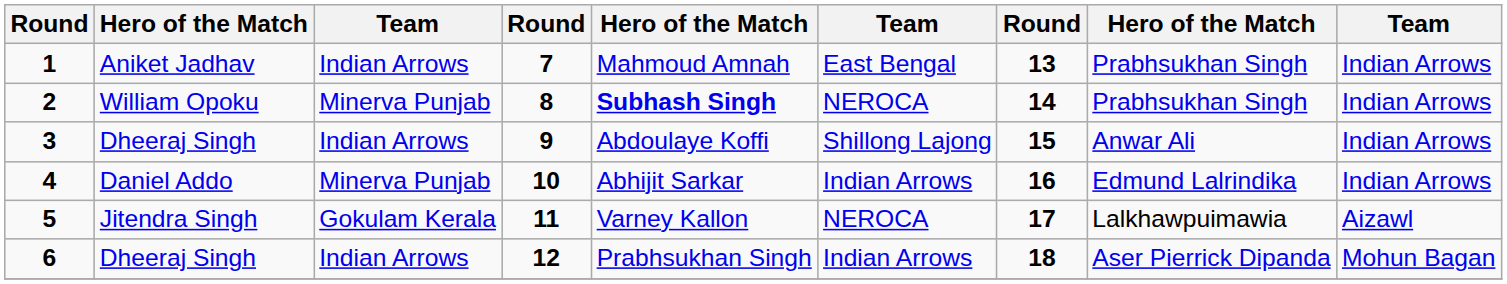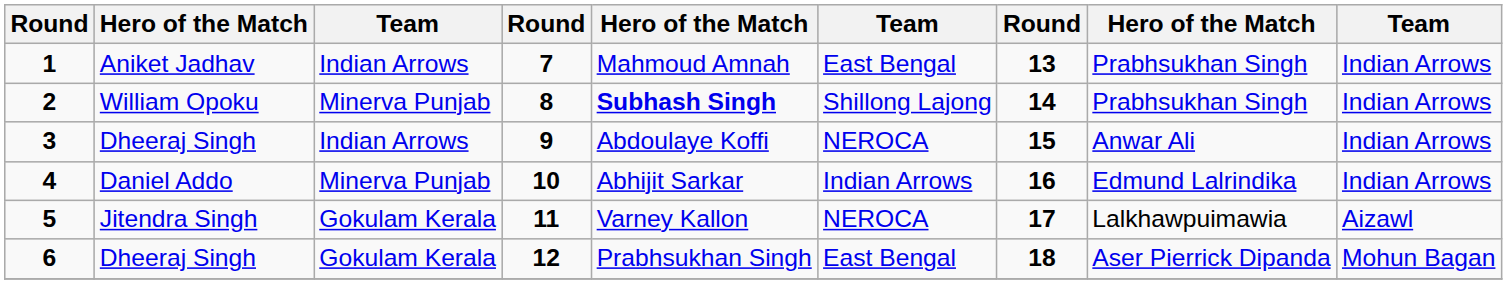2 | column 6: NEROCA -> Shillong Lajong
3 | column 6: Shillong Lajong -> NEROCA
6 | column 3: Indian Arrows -> Gokulam Kerala
6 | column 6: Indian Arrows -> East Bengal
